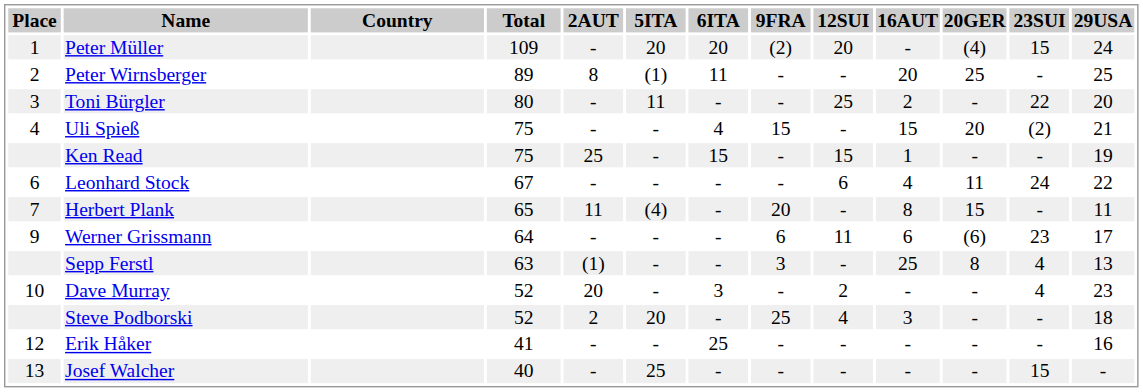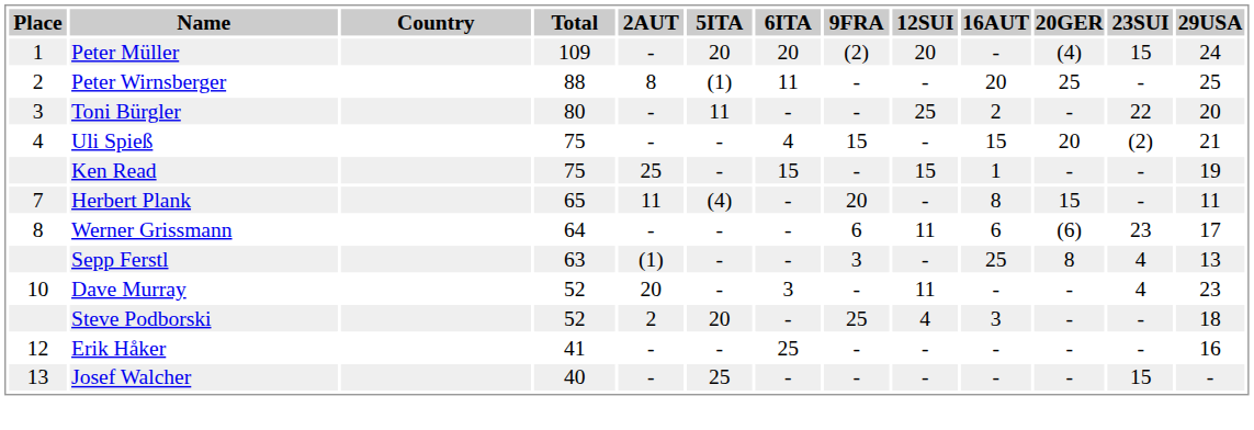Peter Wirnsberger | Total: 89 -> 88
- row: 6 | Leonhard Stock | 67 | - | - | - | - | 6 | 4 | 11 | 24 | 22
Werner Grissmann | Place: 9 -> 8
Dave Murray | 12SUI: 2 -> 11
